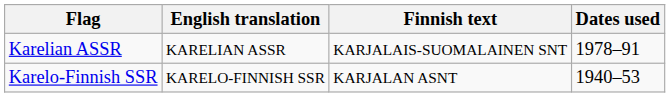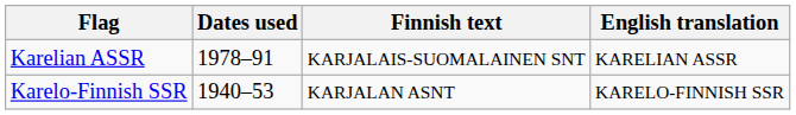columns swapped: Dates used <-> English translation
